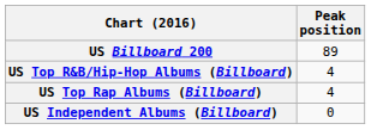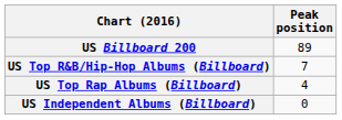US Top R&B/Hip-Hop Albums (Billboard) | Peak position: 4 -> 7
